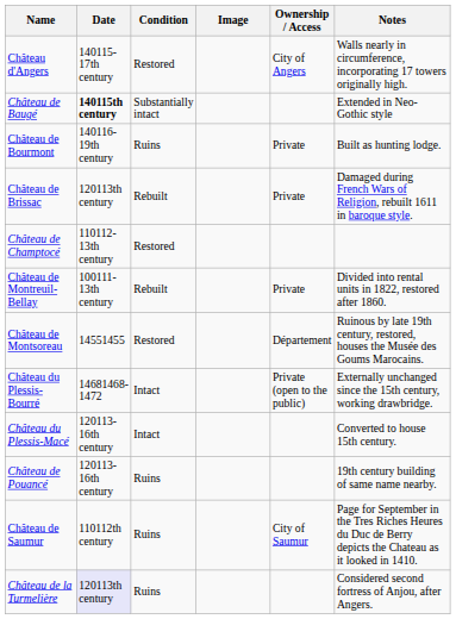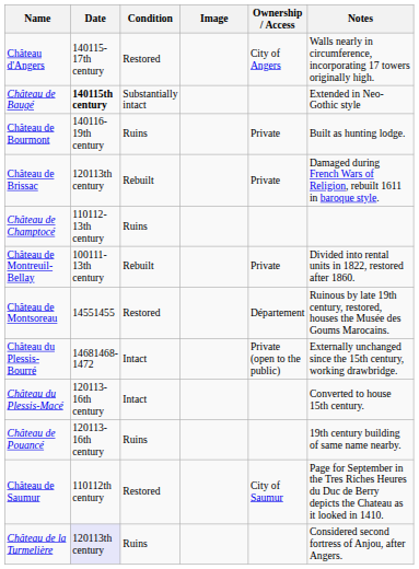Château de Champtocé | Condition: Restored -> Ruins
Château de Saumur | Condition: Ruins -> Restored
